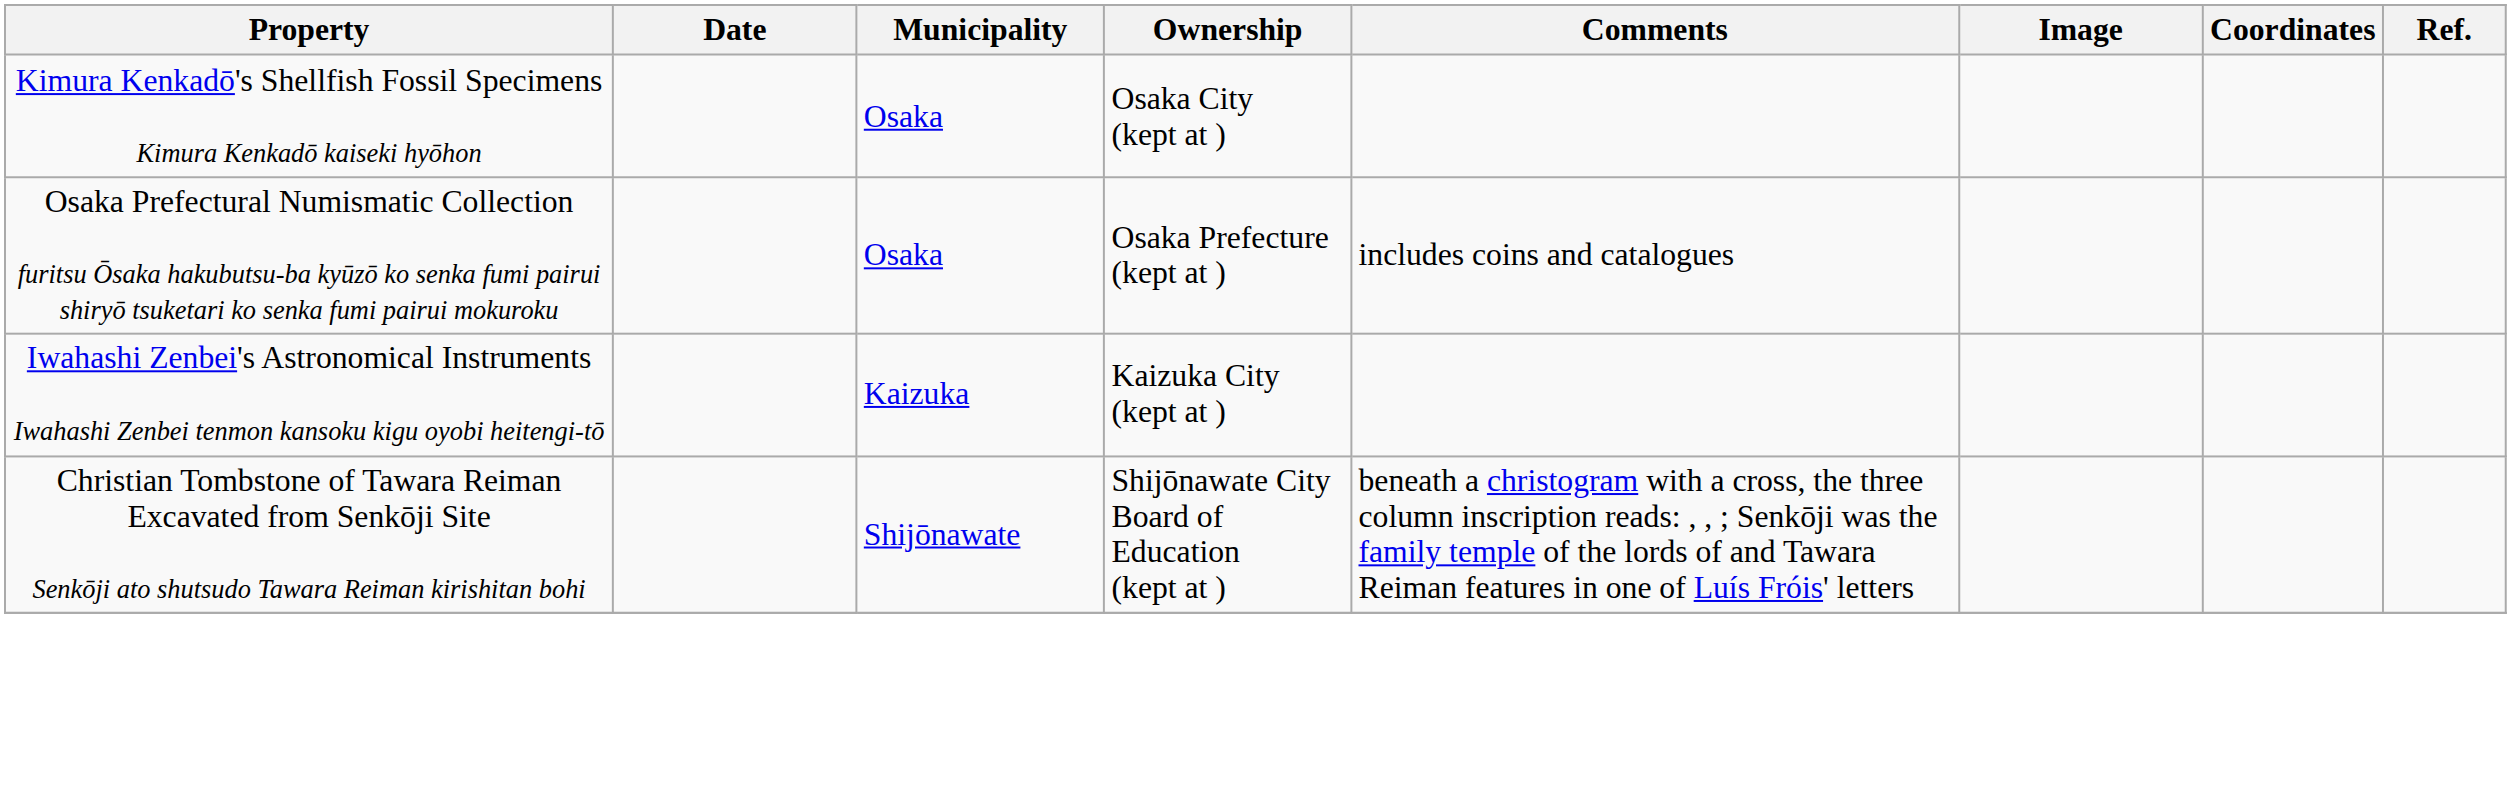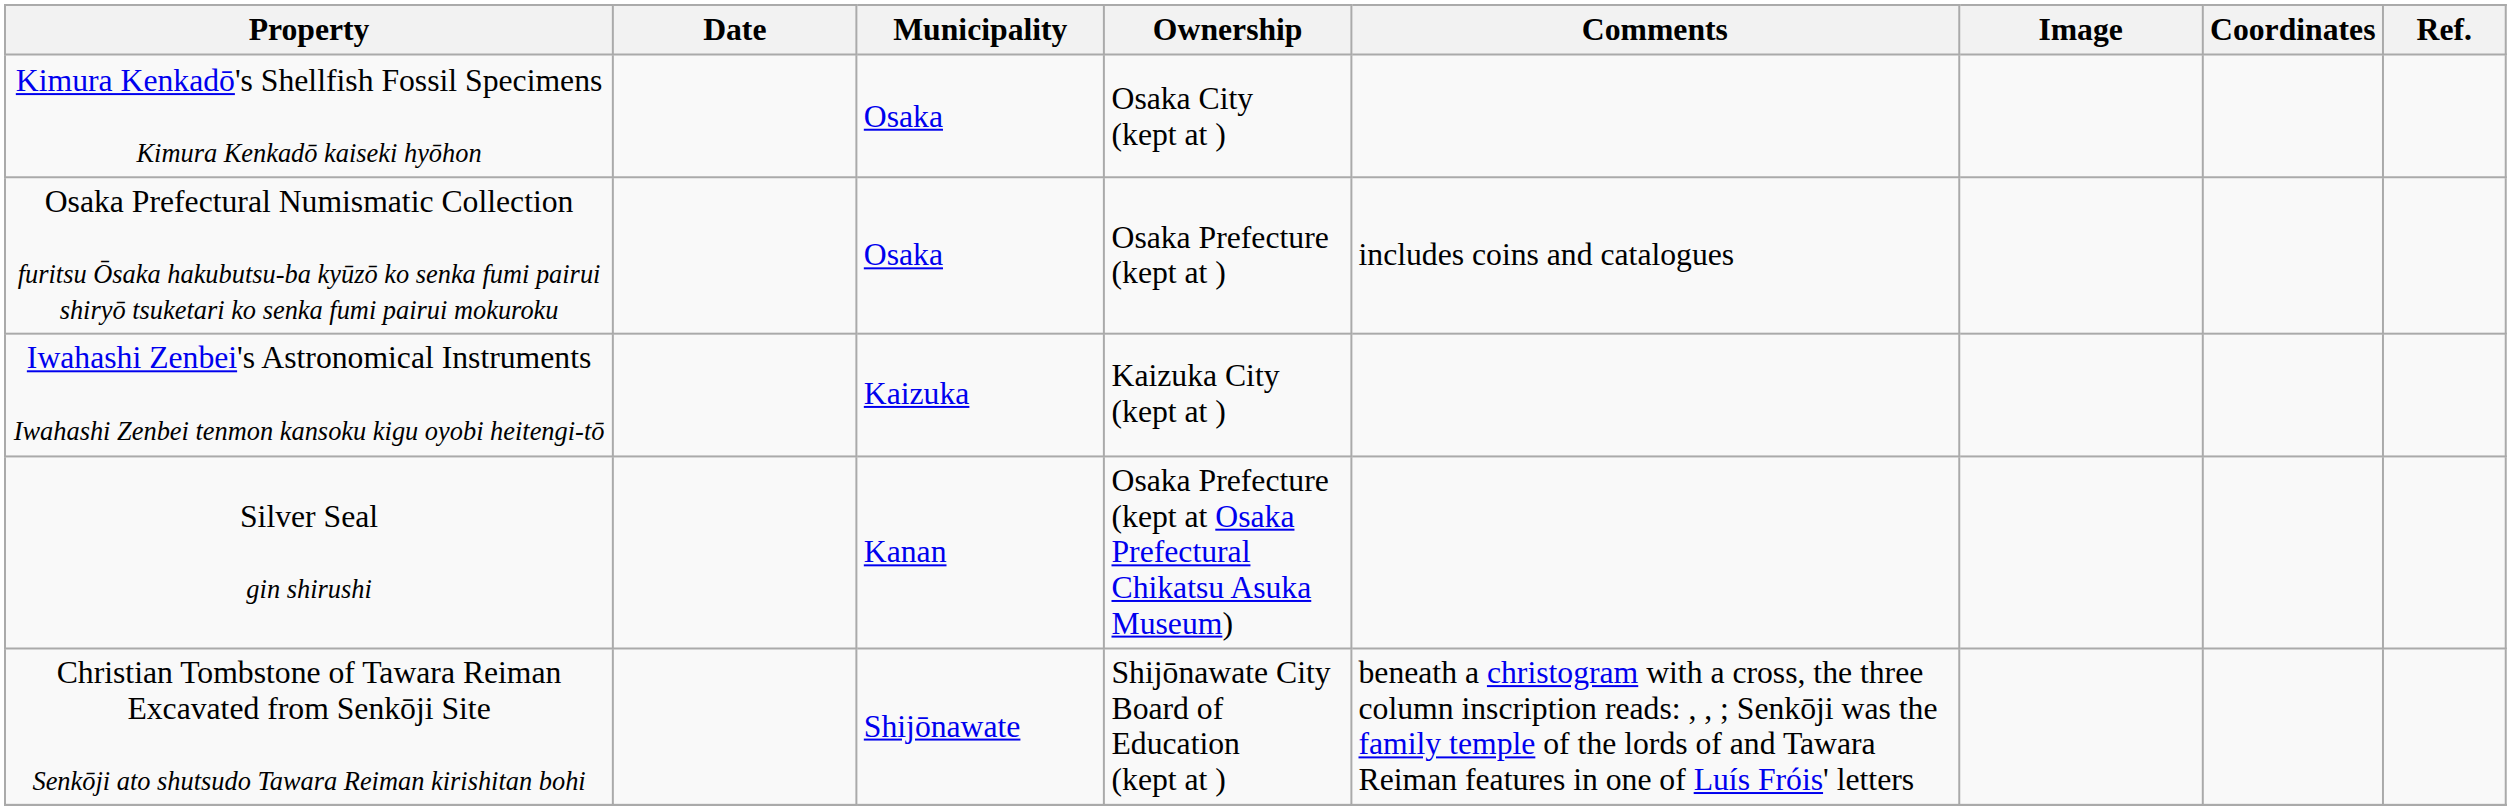+ row: Silver Seal gin shirushi | Kanan | Osaka Prefecture (kept at Osaka Prefectural Chikatsu Asuka Museum)
